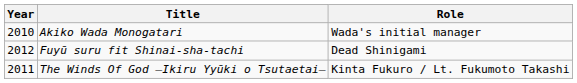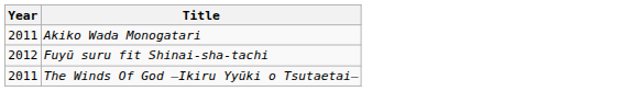- column: Role | Wada's initial manager | Dead Shinigami | Kinta Fukuro / Lt. Fukumoto Takashi
Akiko Wada Monogatari | Year: 2010 -> 2011
